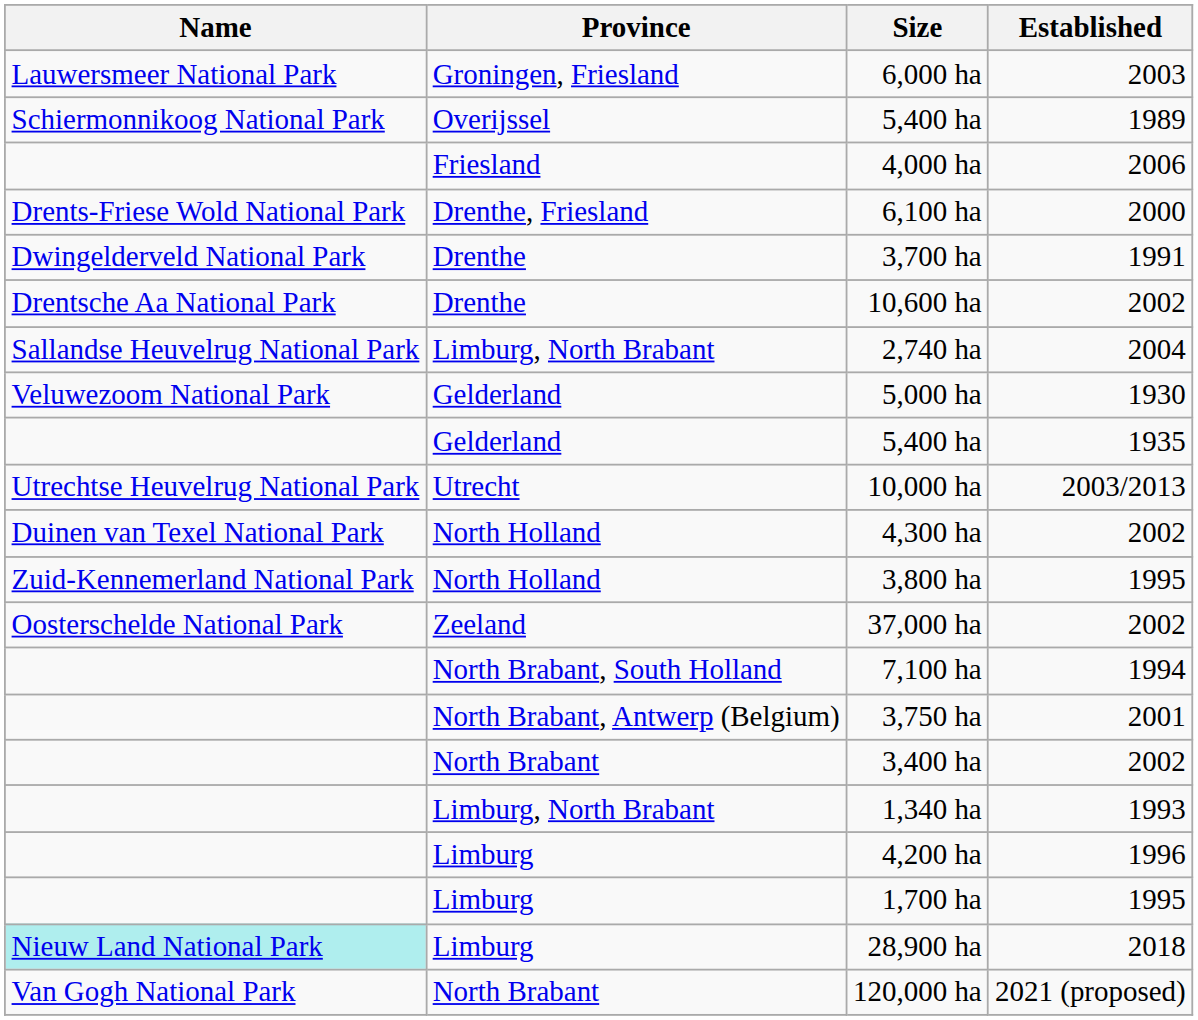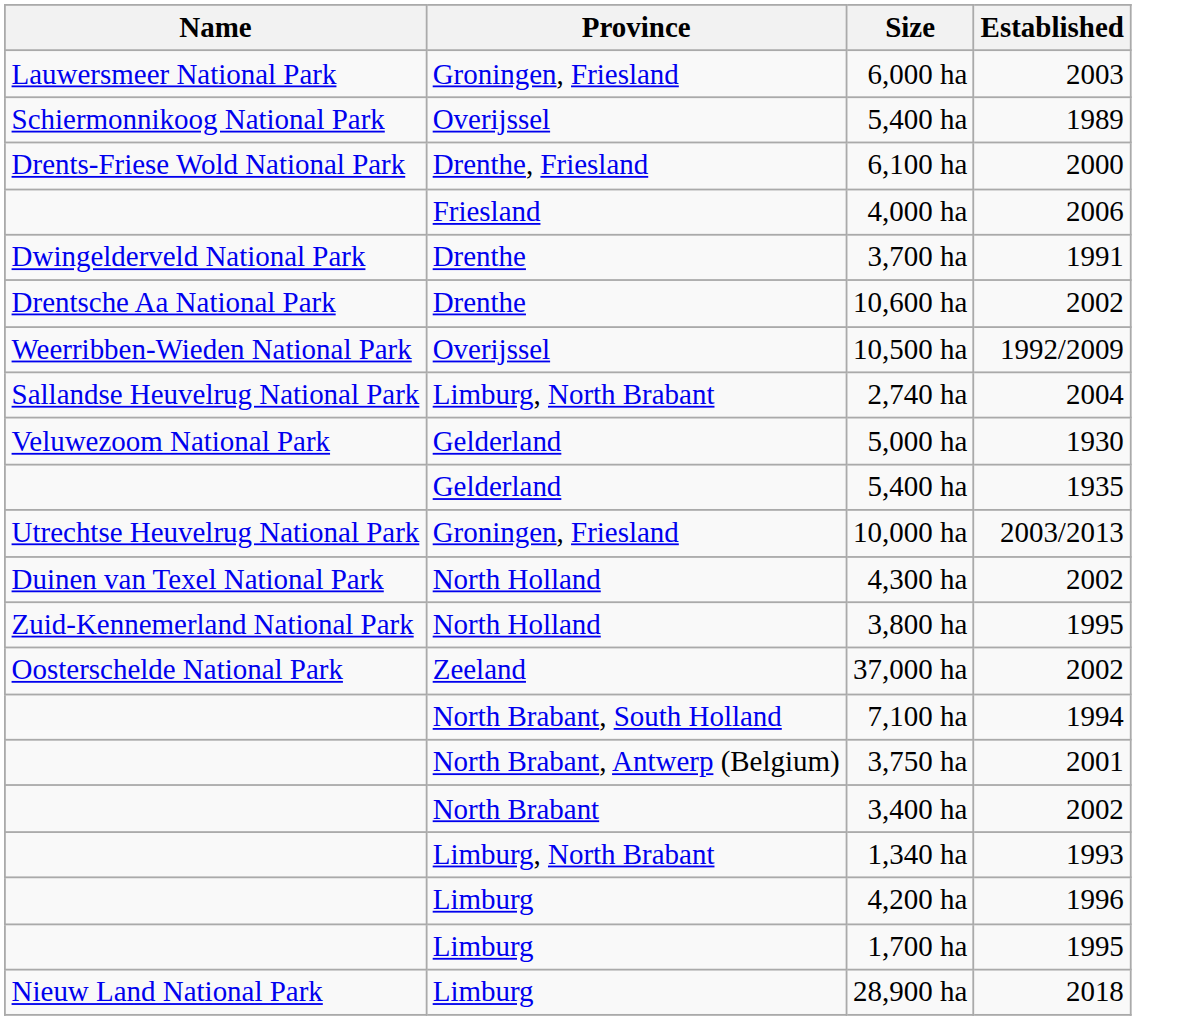rows swapped: 4,000 ha <-> 6,100 ha
+ row: Weerribben-Wieden National Park | Overijssel | 10,500 ha | 1992/2009
10,000 ha | Province: Utrecht -> Groningen, Friesland
28,900 ha | Name: paleturquoise background -> no background
- row: Van Gogh National Park | North Brabant | 120,000 ha | 2021 (proposed)
